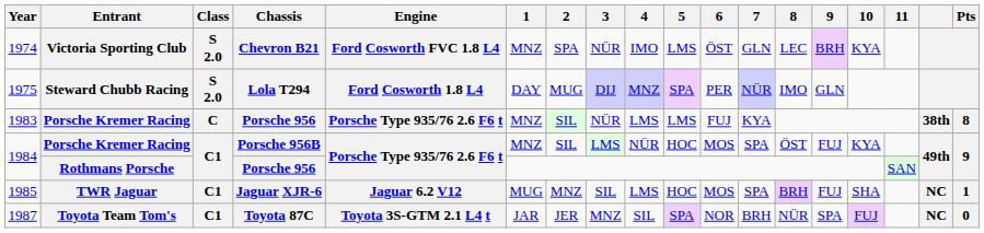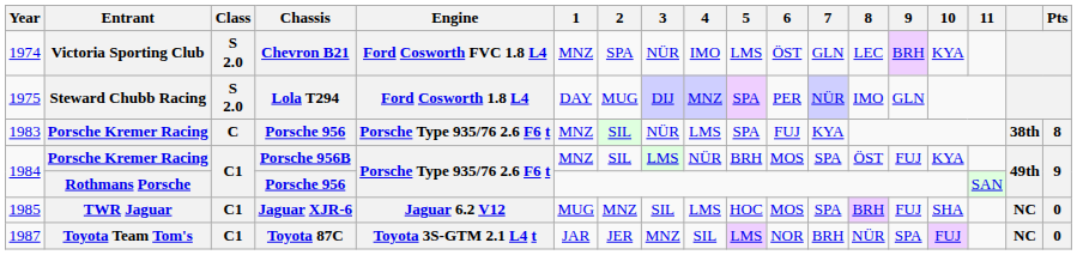1983 | 5: LMS -> SPA
1984 / Porsche Kremer Racing | 5: HOC -> BRH
1985 | Pts: 1 -> 0
1987 | 5: SPA -> LMS
